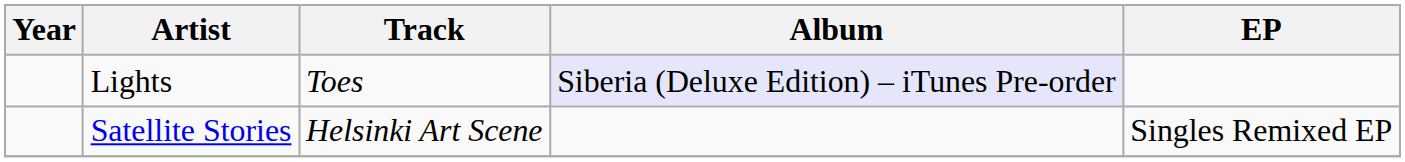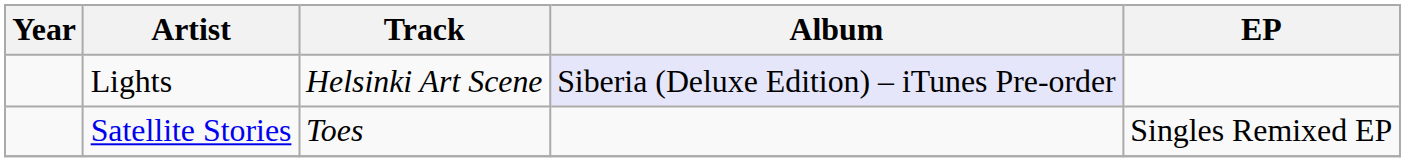Lights | Track: Toes -> Helsinki Art Scene
Satellite Stories | Track: Helsinki Art Scene -> Toes
